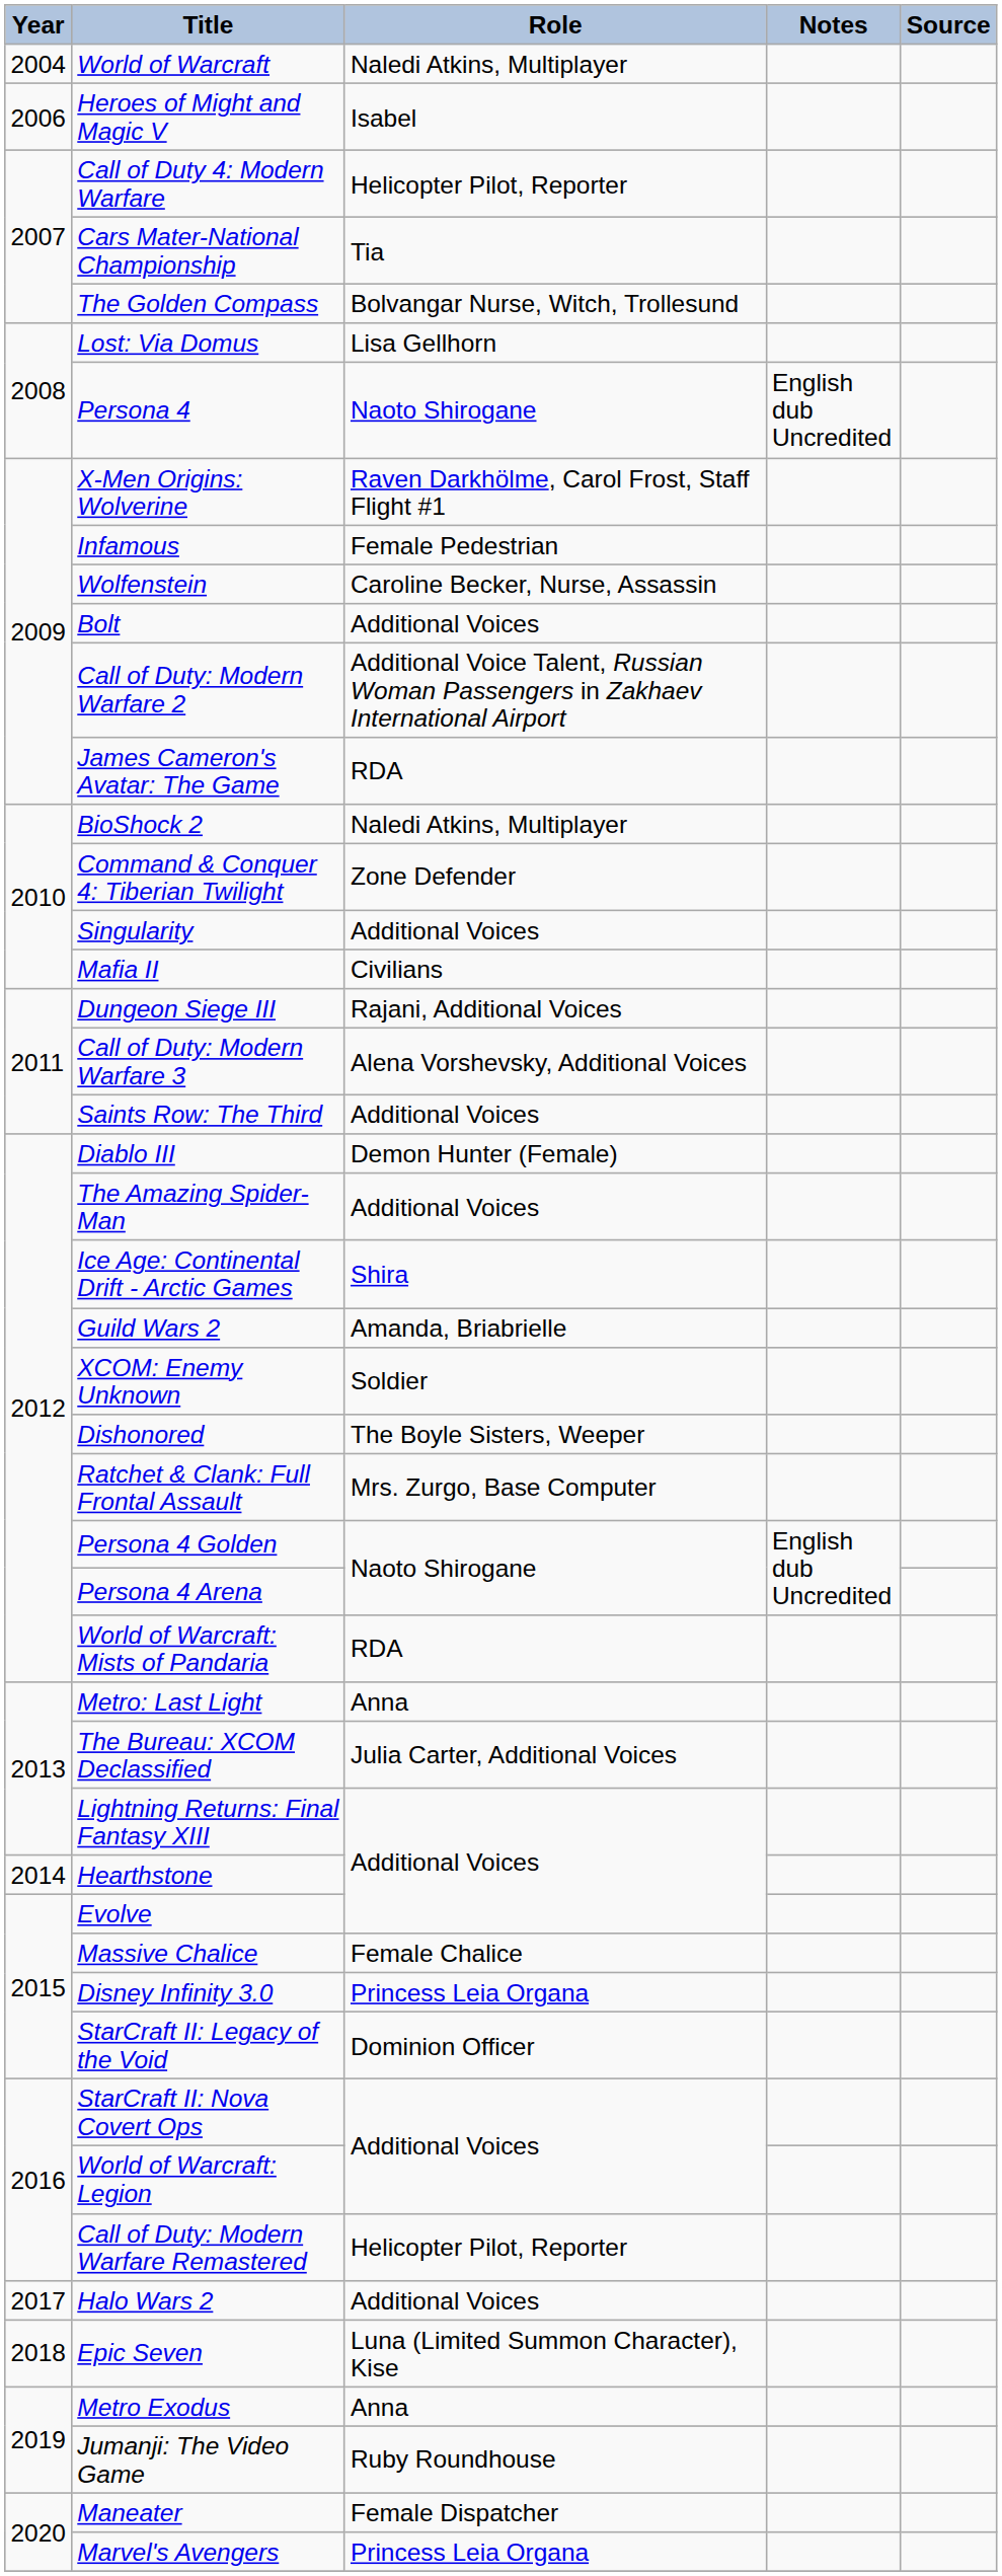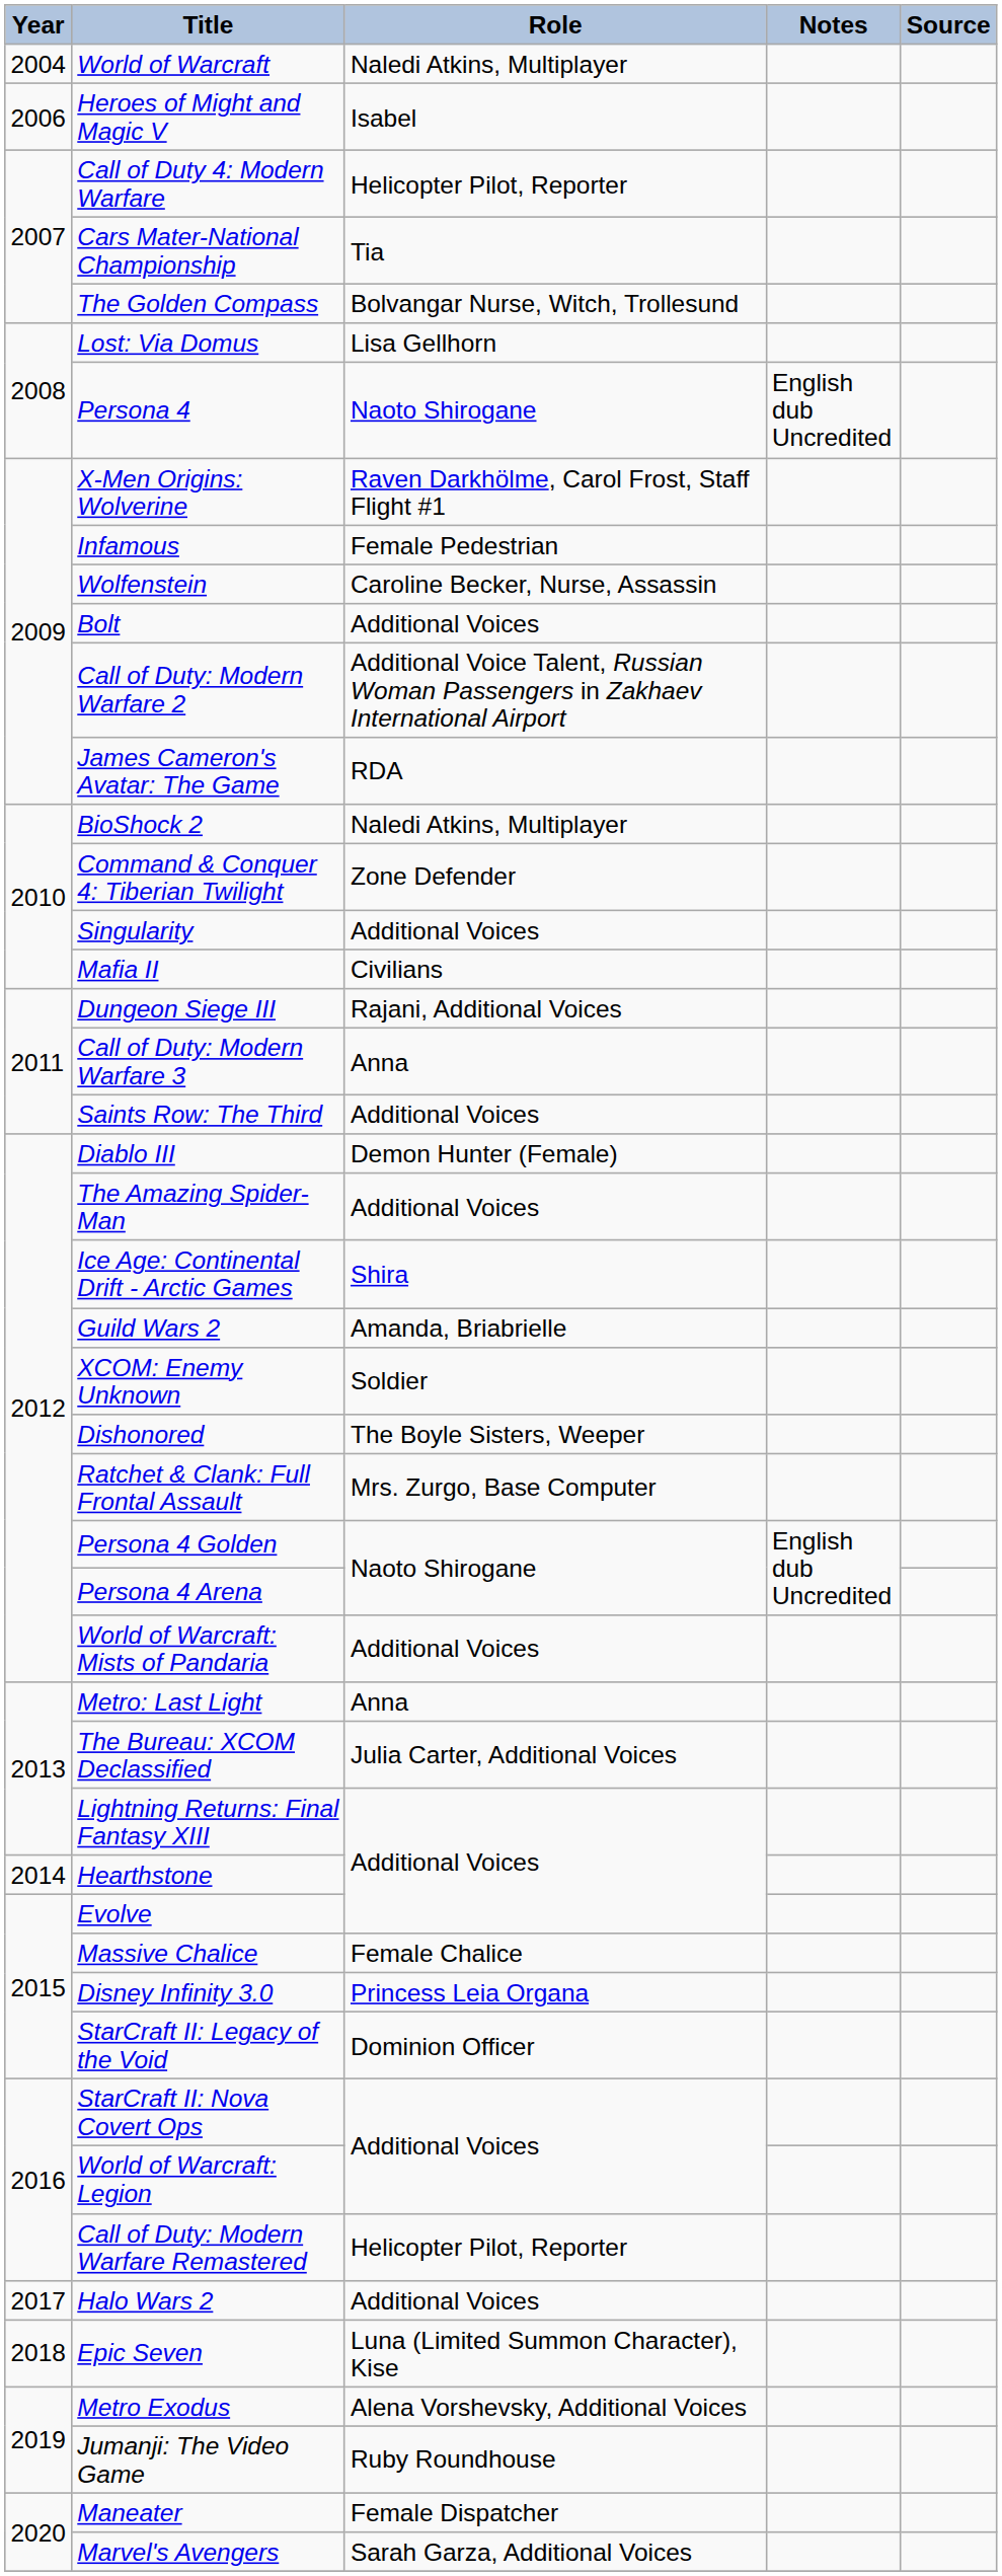Call of Duty: Modern Warfare 3 | Role: Alena Vorshevsky, Additional Voices -> Anna
World of Warcraft: Mists of Pandaria | Role: RDA -> Additional Voices
Metro Exodus | Role: Anna -> Alena Vorshevsky, Additional Voices
Marvel's Avengers | Role: Princess Leia Organa -> Sarah Garza, Additional Voices
